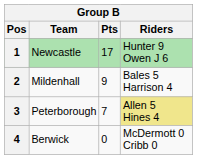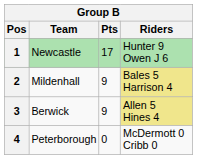2 | Riders: no background -> khaki background
3 | Team: Peterborough -> Berwick
3 | Pts: 7 -> 9
4 | Team: Berwick -> Peterborough
